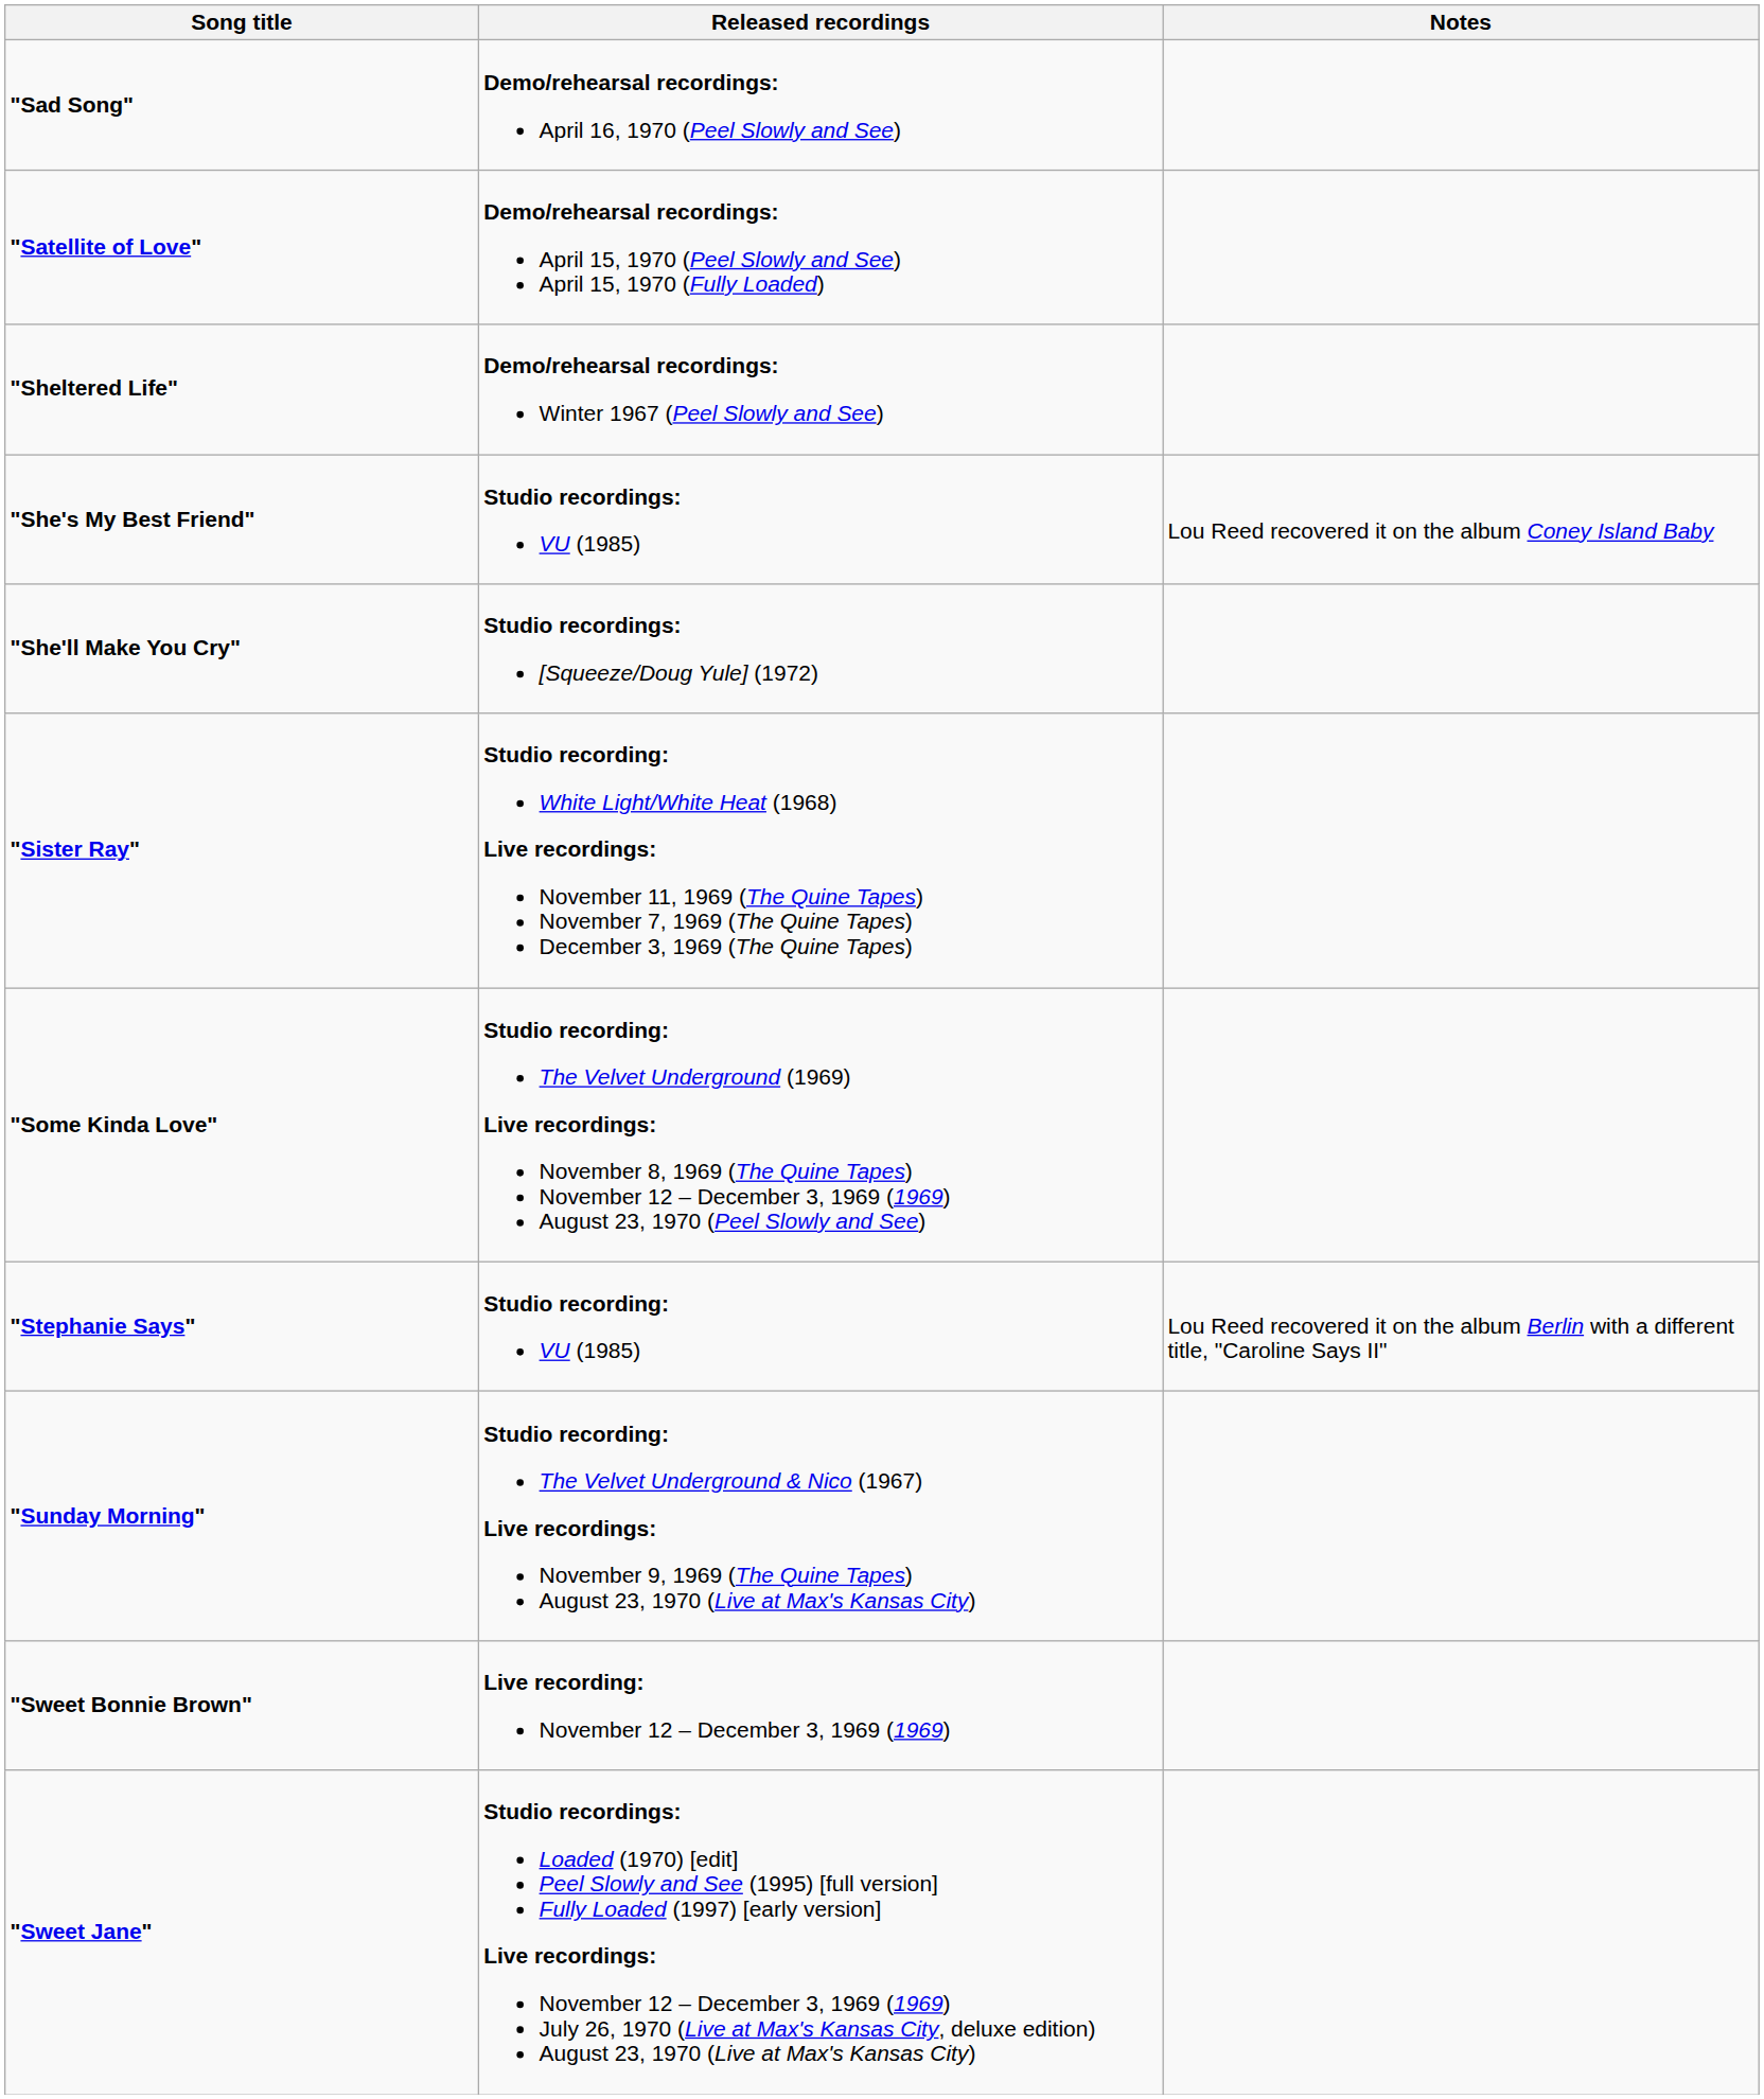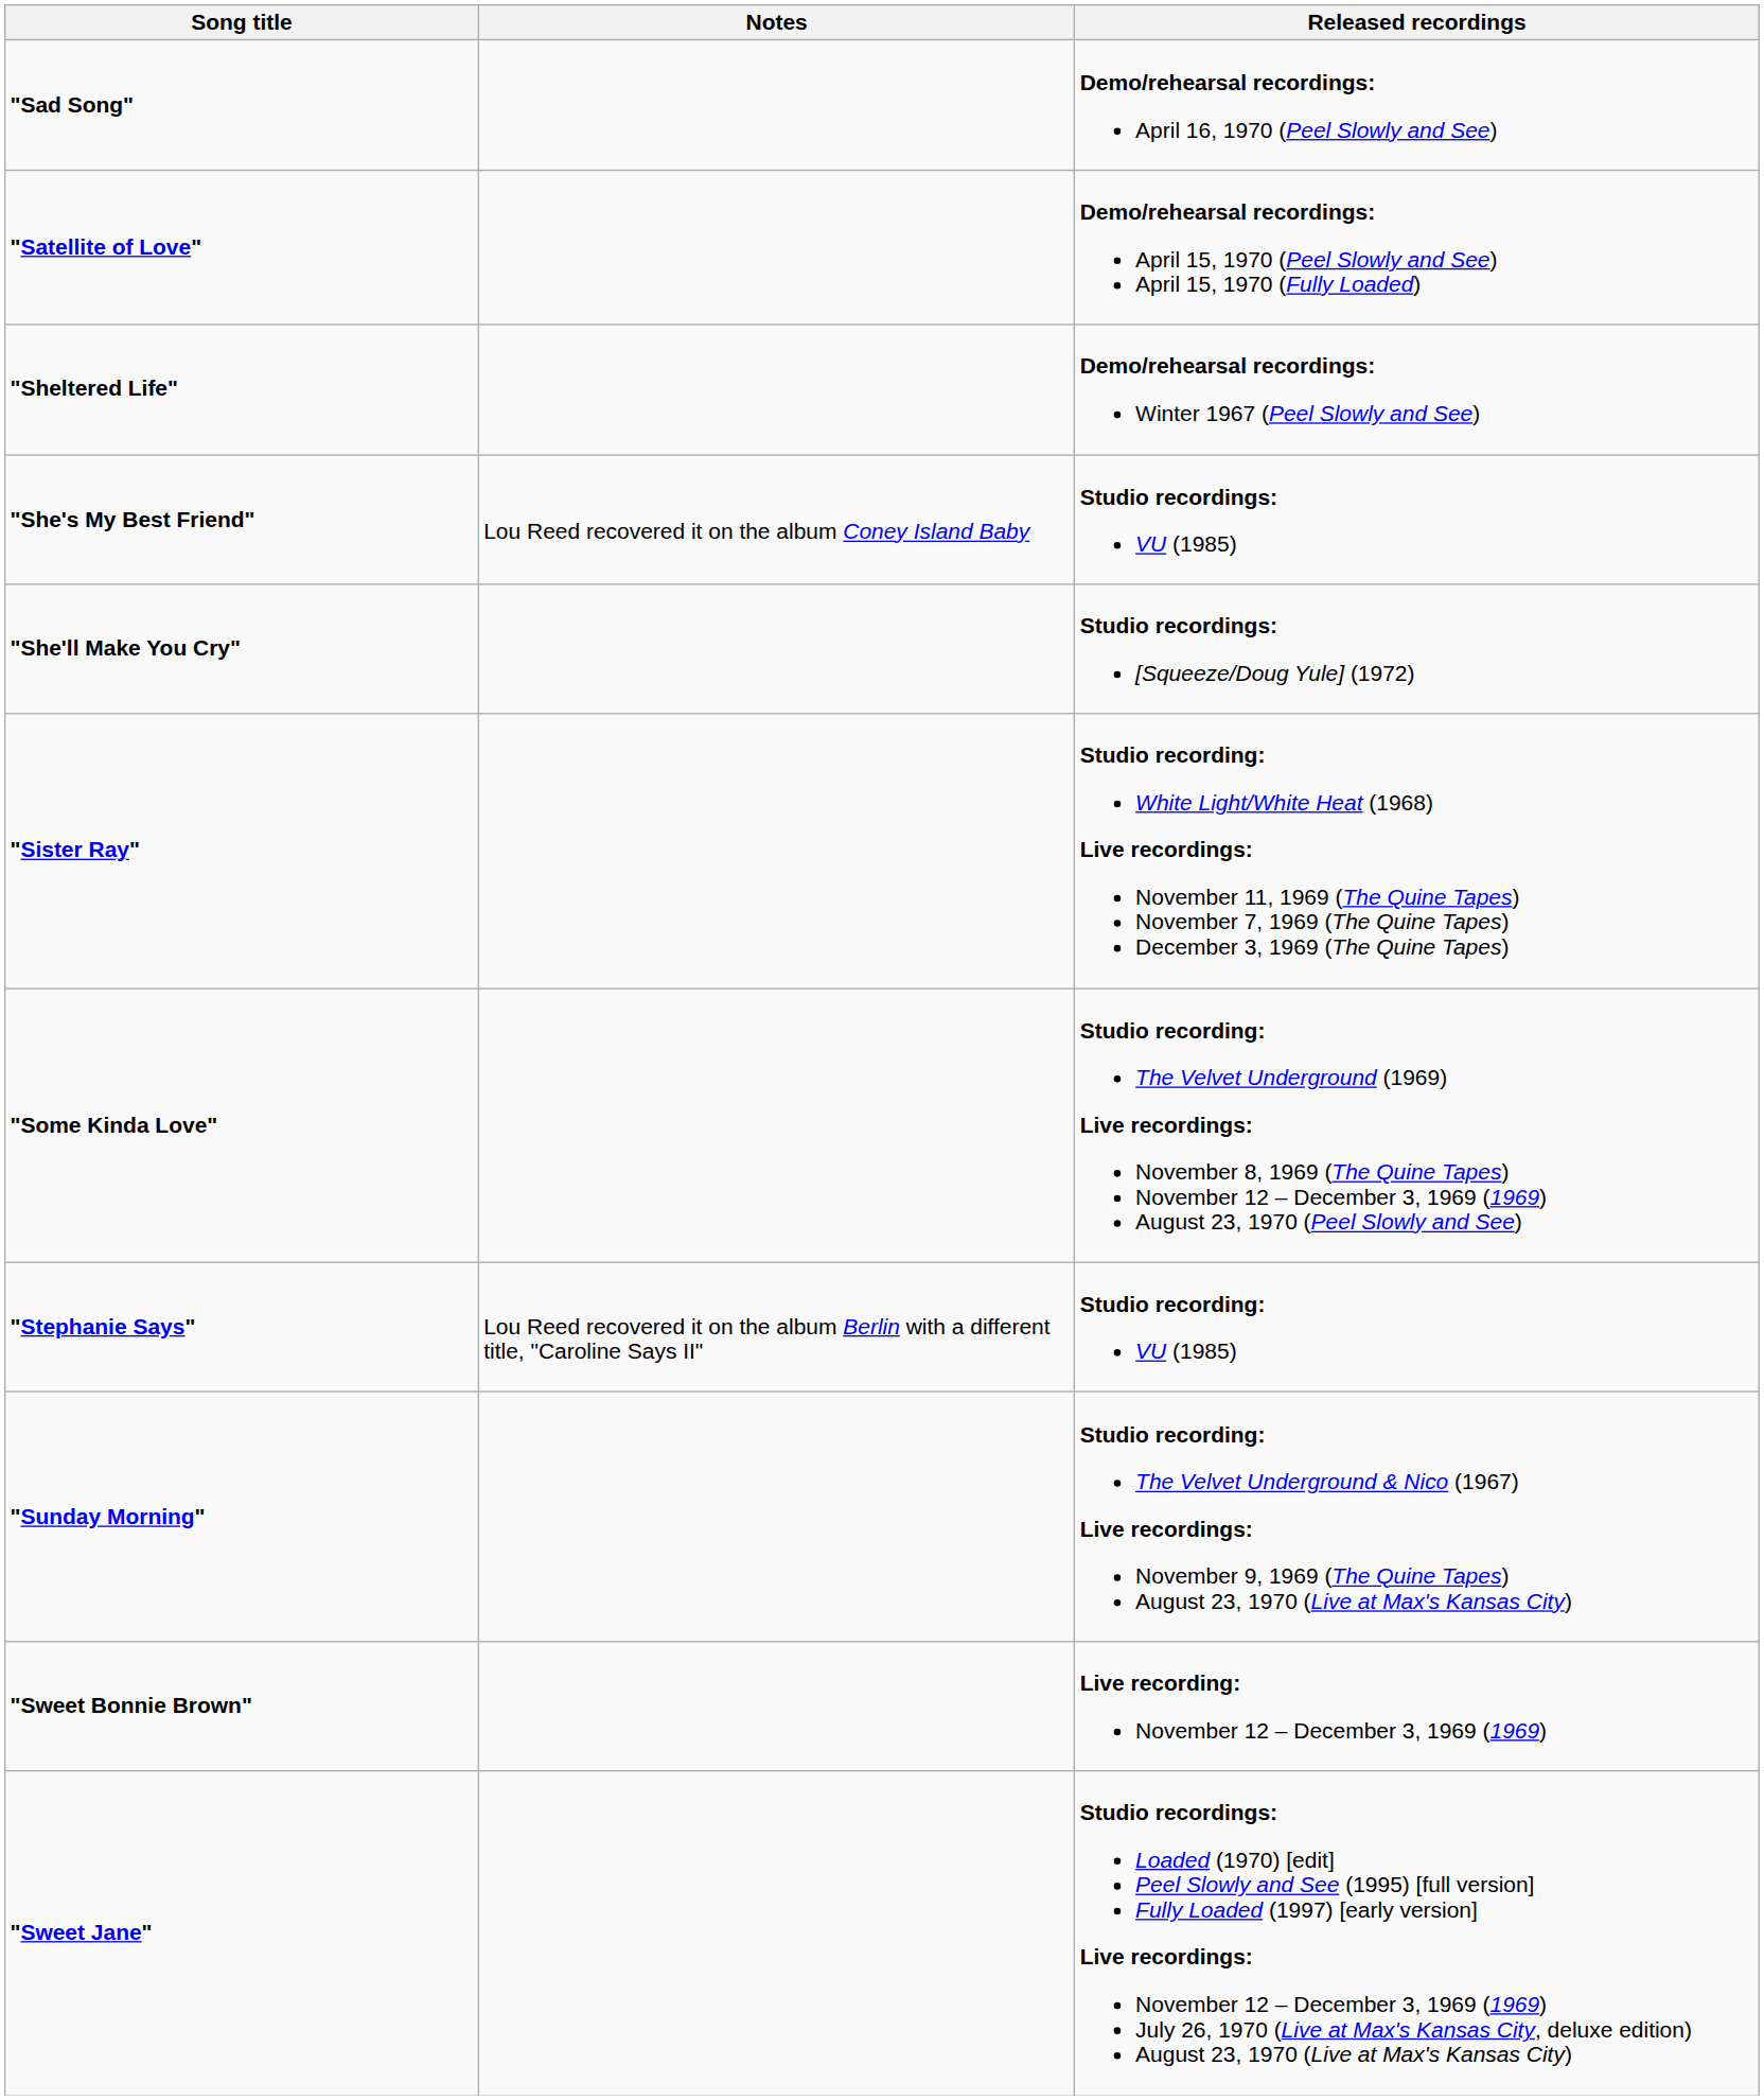columns swapped: Released recordings <-> Notes
